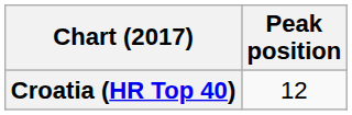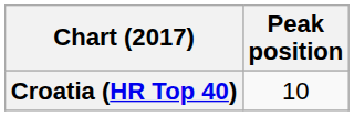Croatia (HR Top 40) | Peak position: 12 -> 10
